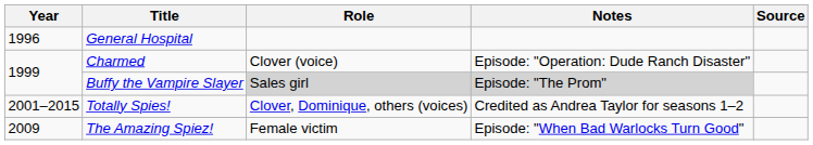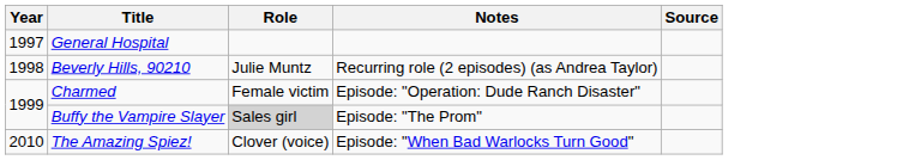General Hospital | Year: 1996 -> 1997
+ row: 1998 | Beverly Hills, 90210 | Julie Muntz | Recurring role (2 episodes) (as Andrea Taylor)
Charmed | Role: Clover (voice) -> Female victim
Buffy the Vampire Slayer | Notes: lightgrey background -> no background
- row: 2001–2015 | Totally Spies! | Clover, Dominique, others (voices) | Credited as Andrea Taylor for seasons 1–2
The Amazing Spiez! | Year: 2009 -> 2010
The Amazing Spiez! | Role: Female victim -> Clover (voice)
